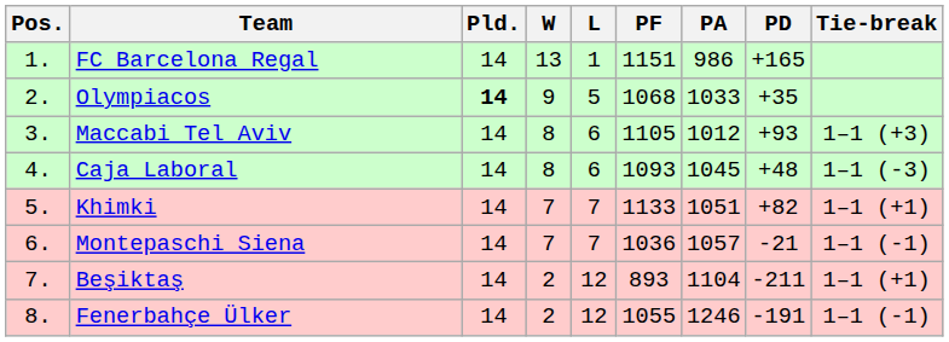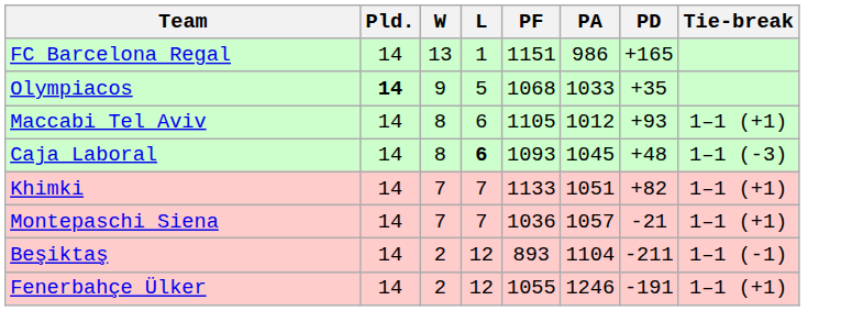- column: Pos. | 1. | 2. | 3. | 4. | 5. | 6. | 7. | 8.
Maccabi Tel Aviv | Tie-break: 1–1 (+3) -> 1–1 (+1)
Caja Laboral | L: normal -> bold
Montepaschi Siena | Tie-break: 1–1 (-1) -> 1–1 (+1)
Beşiktaş | Tie-break: 1–1 (+1) -> 1–1 (-1)
Fenerbahçe Ülker | Tie-break: 1–1 (-1) -> 1–1 (+1)
